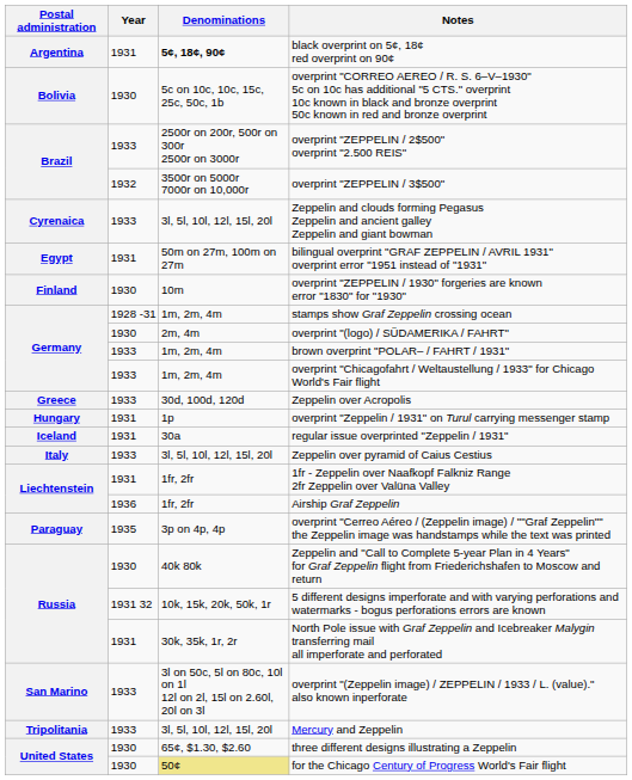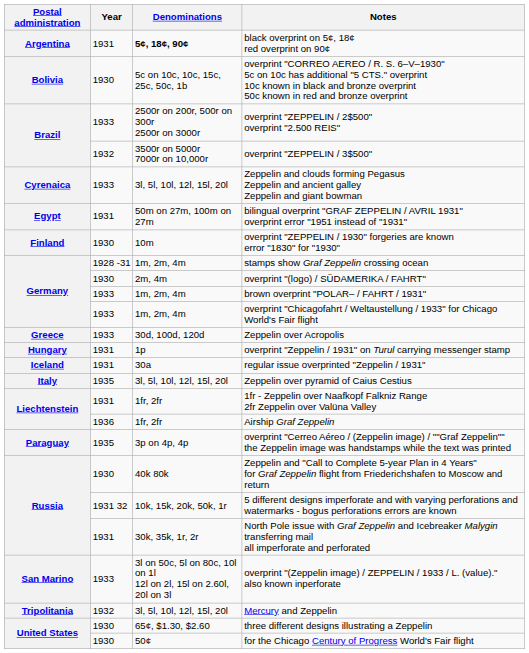Zeppelin over pyramid of Caius Cestius | Year: 1933 -> 1935
Mercury and Zeppelin | Year: 1933 -> 1932
for the Chicago Century of Progress World's Fair flight | Denominations: khaki background -> no background
